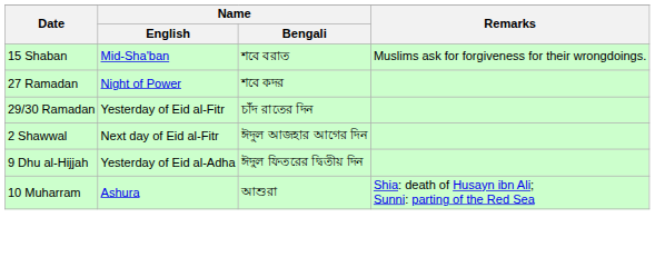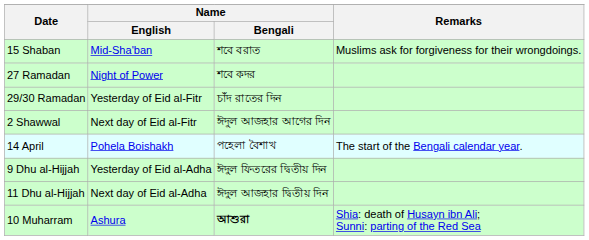+ row: 14 April | Pohela Boishakh | পহেলা বৈশাখ | The start of the Bengali calendar year.
+ row: 11 Dhu al-Hijjah | Next day of Eid al-Adha | ঈদুল আজহার দ্বিতীয় দিন
10 Muharram | Name / Bengali: normal -> bold
